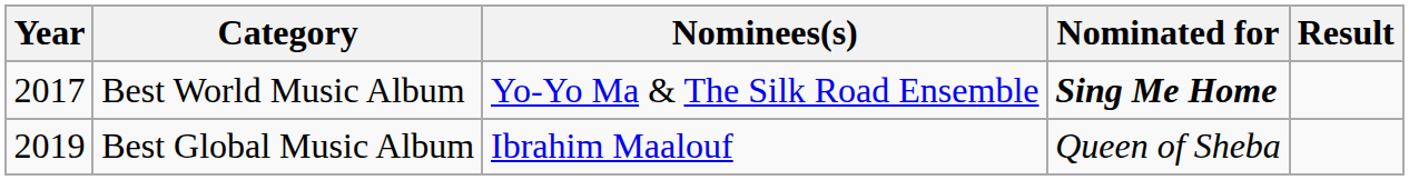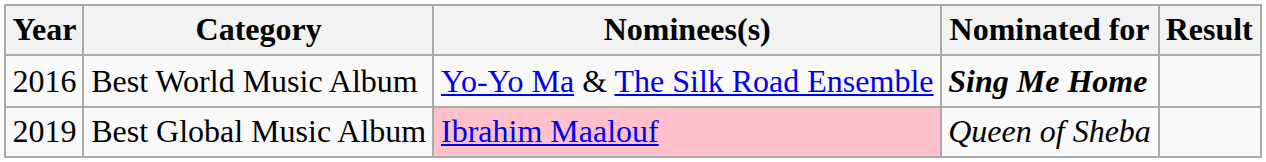Best World Music Album | Year: 2017 -> 2016
Best Global Music Album | Nominees(s): no background -> pink background
